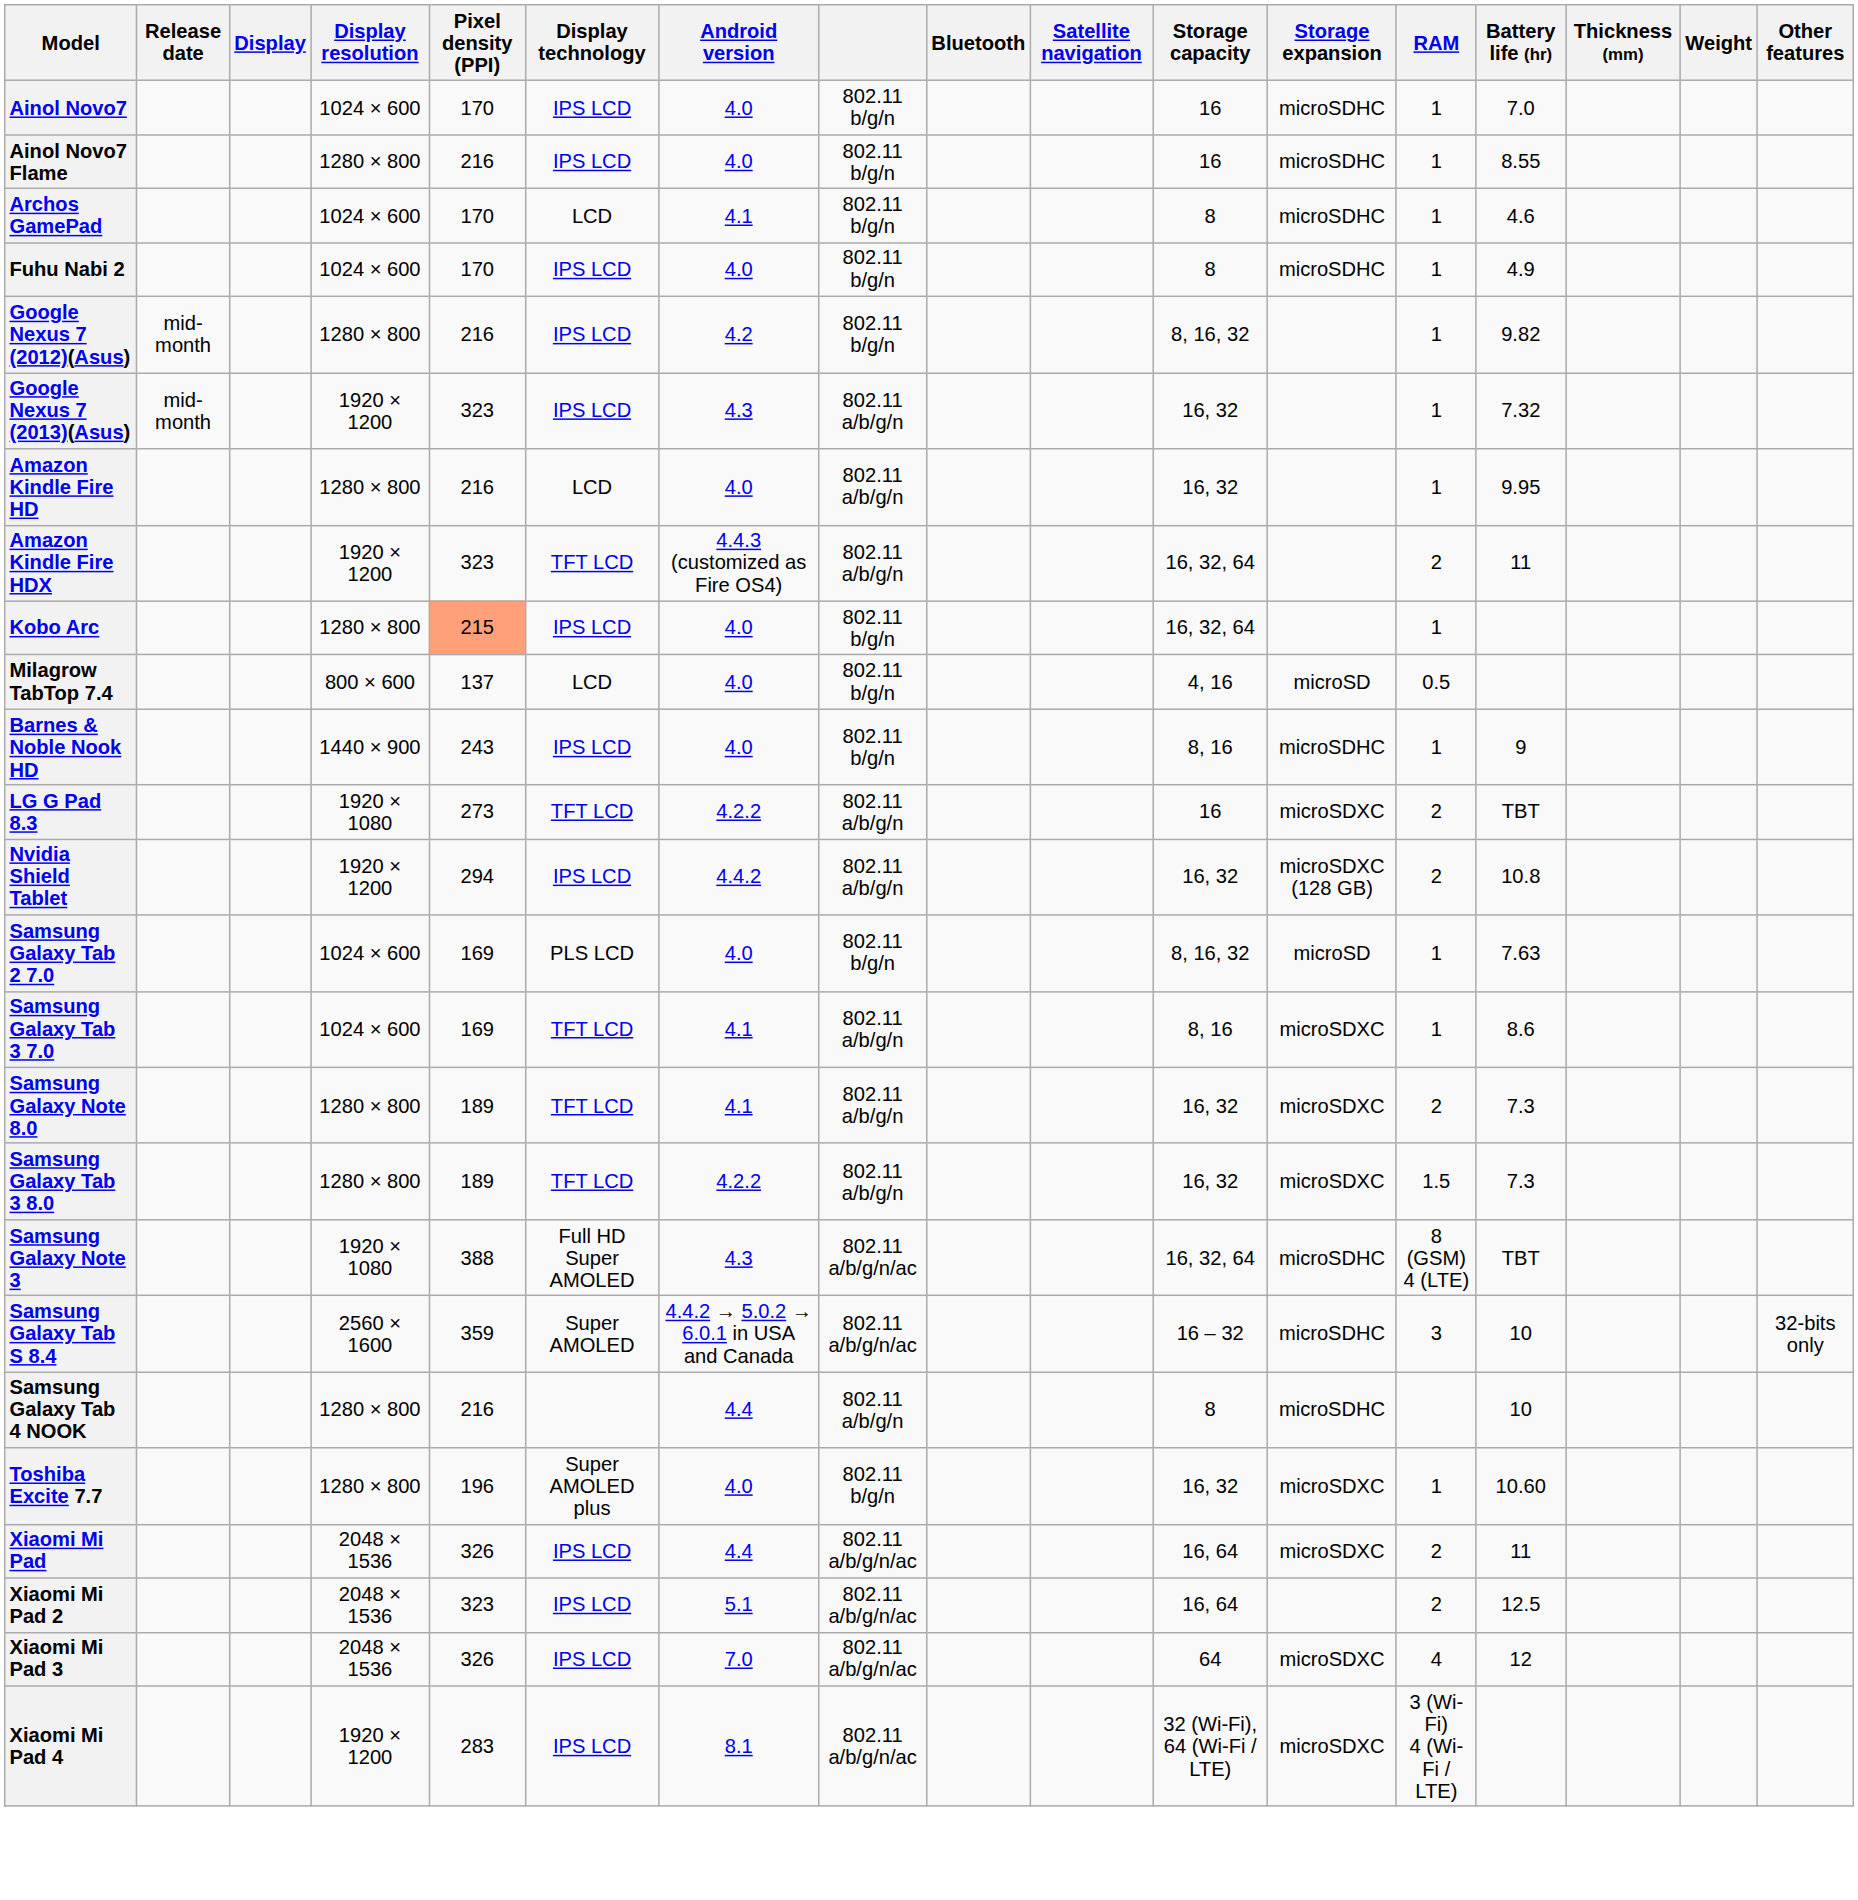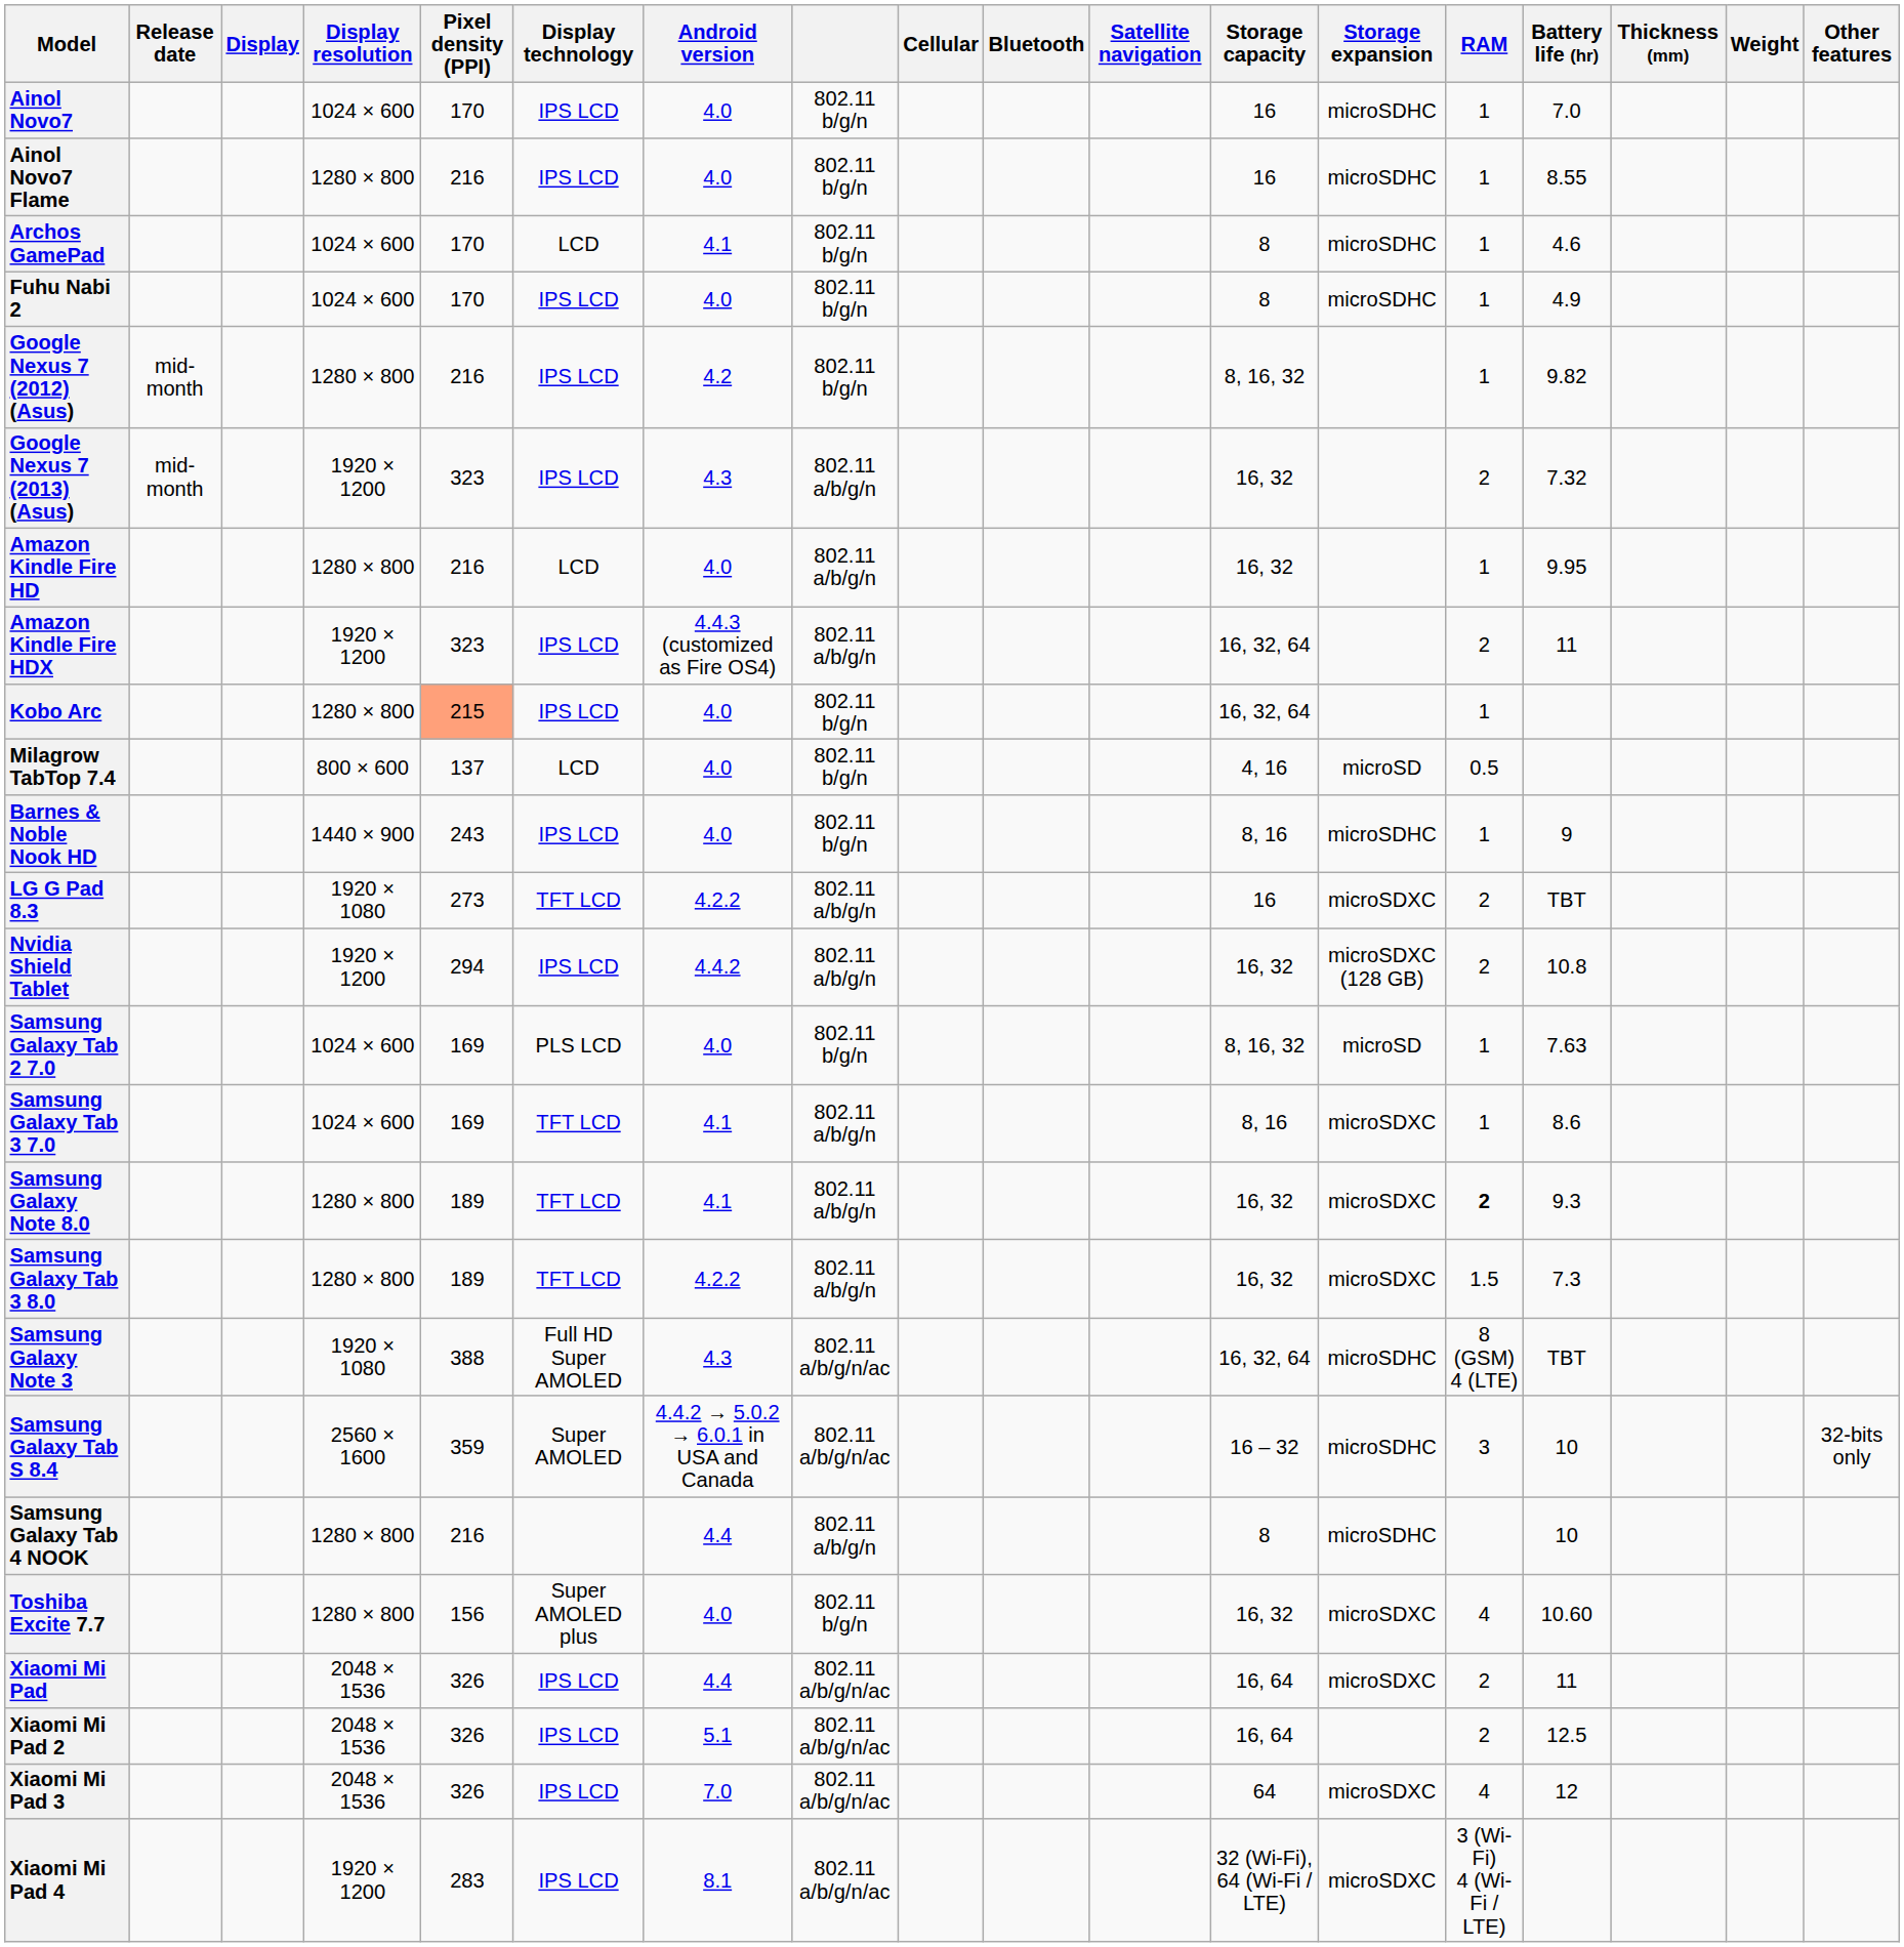+ column: Cellular
Google Nexus 7 (2013)(Asus) | RAM: 1 -> 2
Amazon Kindle Fire HDX | Display technology: TFT LCD -> IPS LCD
Samsung Galaxy Note 8.0 | RAM: normal -> bold
Samsung Galaxy Note 8.0 | Battery life (hr): 7.3 -> 9.3
Toshiba Excite 7.7 | Pixel density (PPI): 196 -> 156
Toshiba Excite 7.7 | RAM: 1 -> 4
Xiaomi Mi Pad 2 | Pixel density (PPI): 323 -> 326
